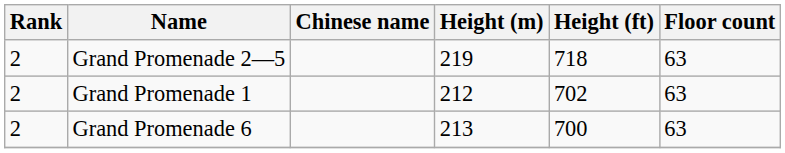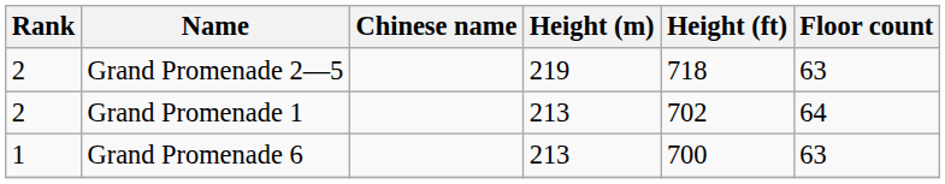Grand Promenade 1 | Height (m): 212 -> 213
Grand Promenade 1 | Floor count: 63 -> 64
Grand Promenade 6 | Rank: 2 -> 1
